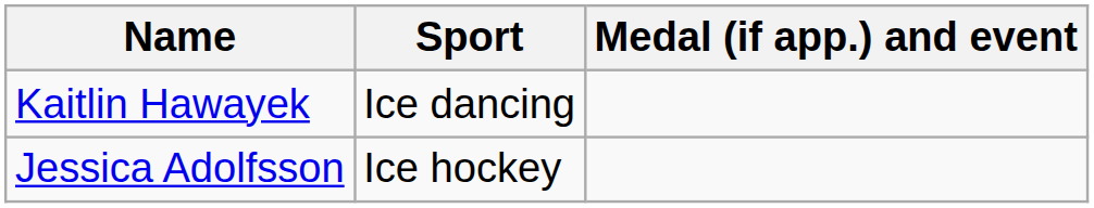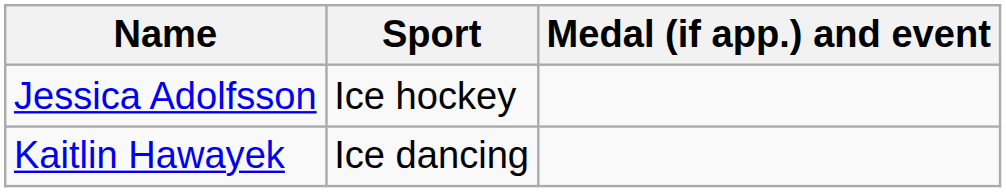rows swapped: Jessica Adolfsson <-> Kaitlin Hawayek
